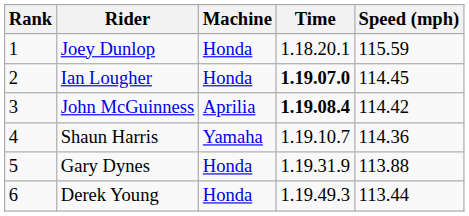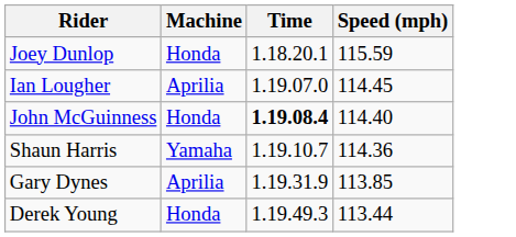- column: Rank | 1 | 2 | 3 | 4 | 5 | 6
Ian Lougher | Machine: Honda -> Aprilia
Ian Lougher | Time: bold -> normal
John McGuinness | Machine: Aprilia -> Honda
John McGuinness | Speed (mph): 114.42 -> 114.40
Gary Dynes | Machine: Honda -> Aprilia
Gary Dynes | Speed (mph): 113.88 -> 113.85
